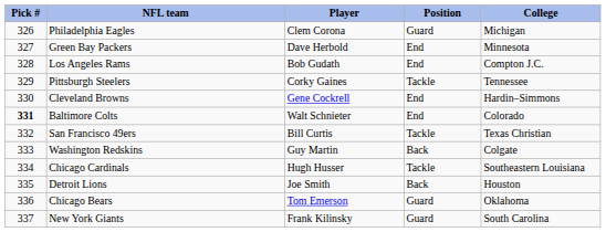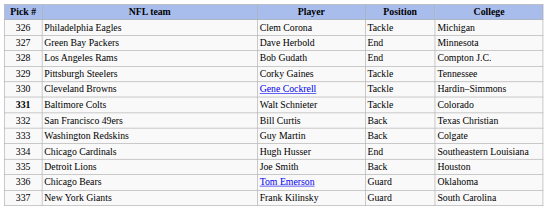Philadelphia Eagles | Position: Guard -> Tackle
Cleveland Browns | Position: End -> Tackle
Baltimore Colts | Position: End -> Tackle
San Francisco 49ers | Position: Tackle -> Back
Chicago Cardinals | Position: Tackle -> End
